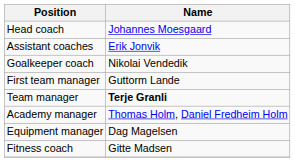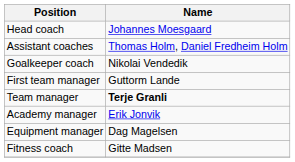Assistant coaches | Name: Erik Jonvik -> Thomas Holm, Daniel Fredheim Holm
Academy manager | Name: Thomas Holm, Daniel Fredheim Holm -> Erik Jonvik
